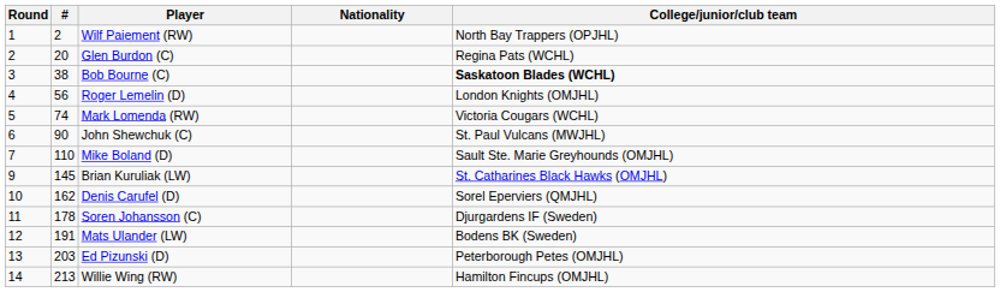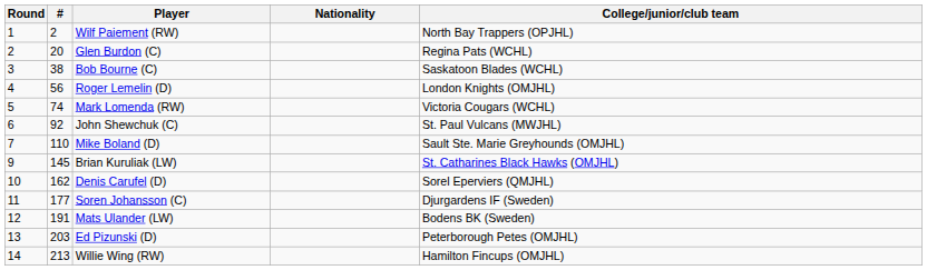Bob Bourne (C) | College/junior/club team: bold -> normal
John Shewchuk (C) | #: 90 -> 92
Soren Johansson (C) | #: 178 -> 177
